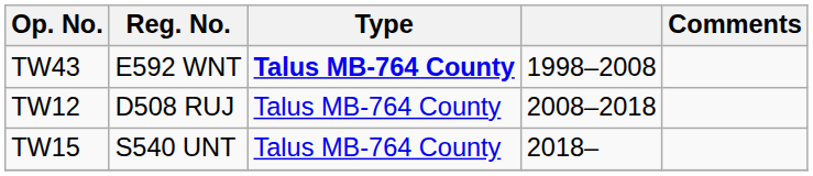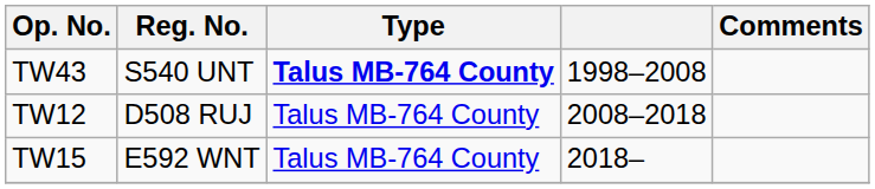TW43 | Reg. No.: E592 WNT -> S540 UNT
TW15 | Reg. No.: S540 UNT -> E592 WNT
